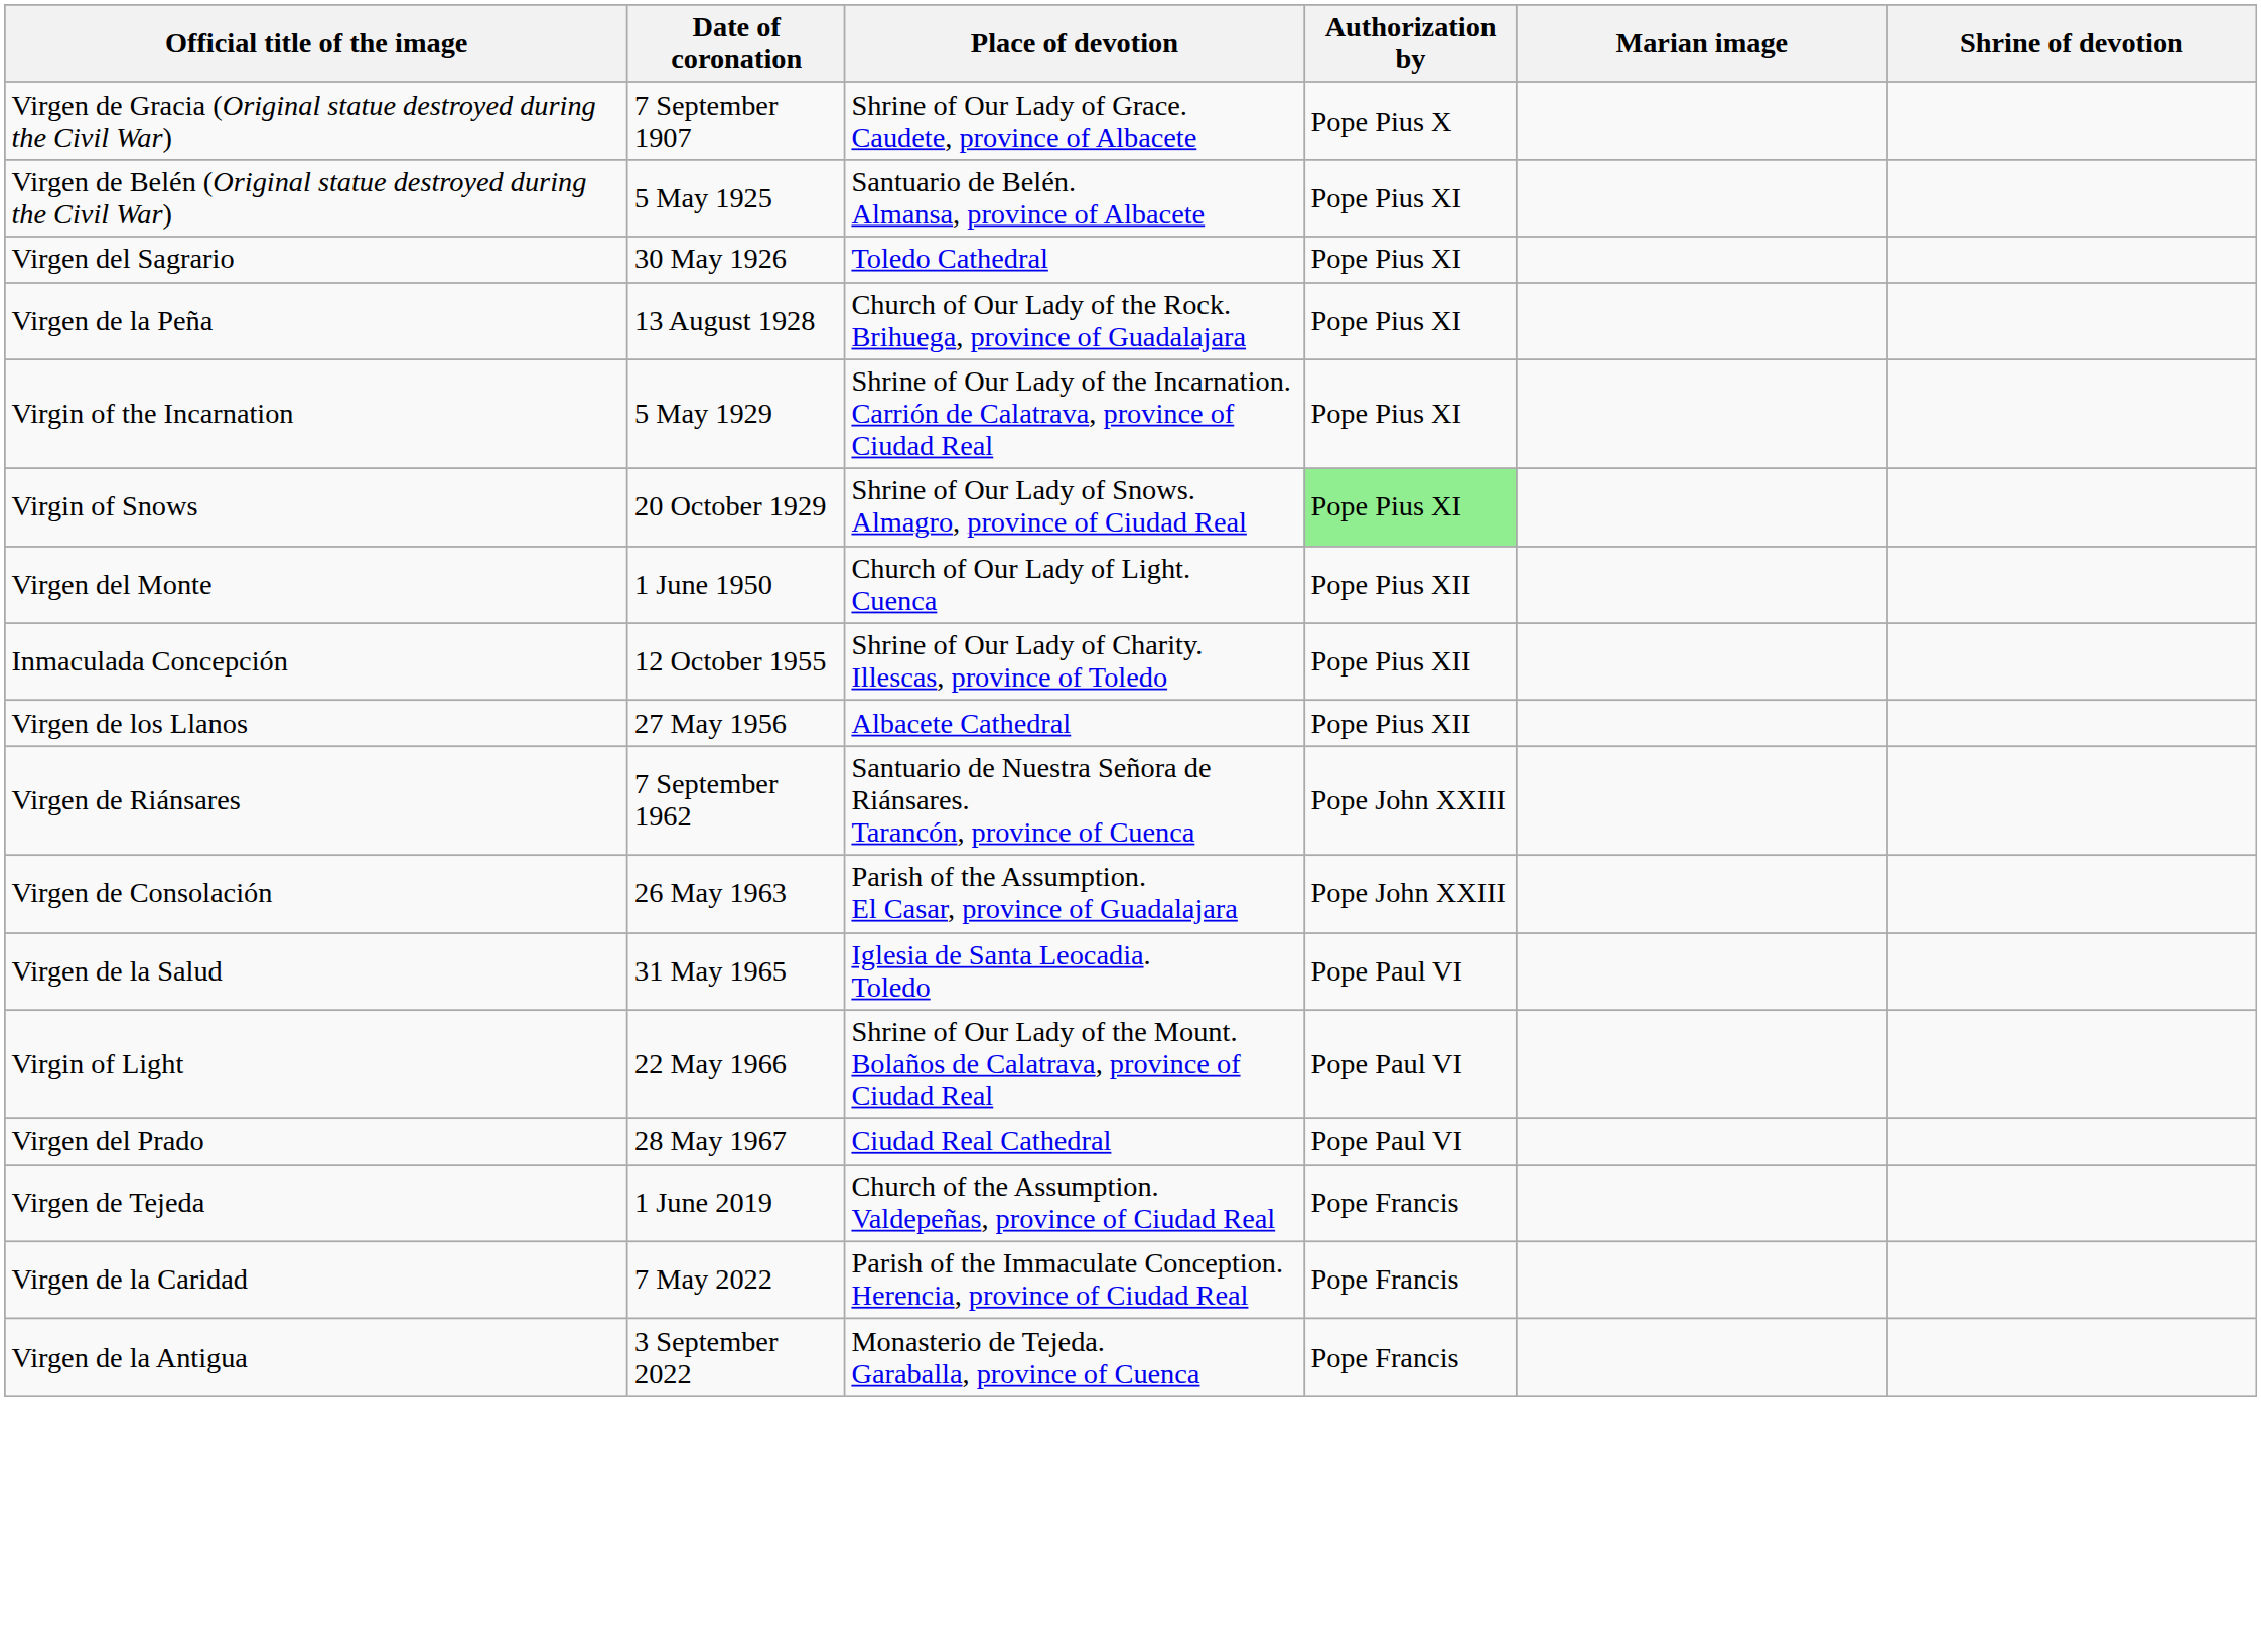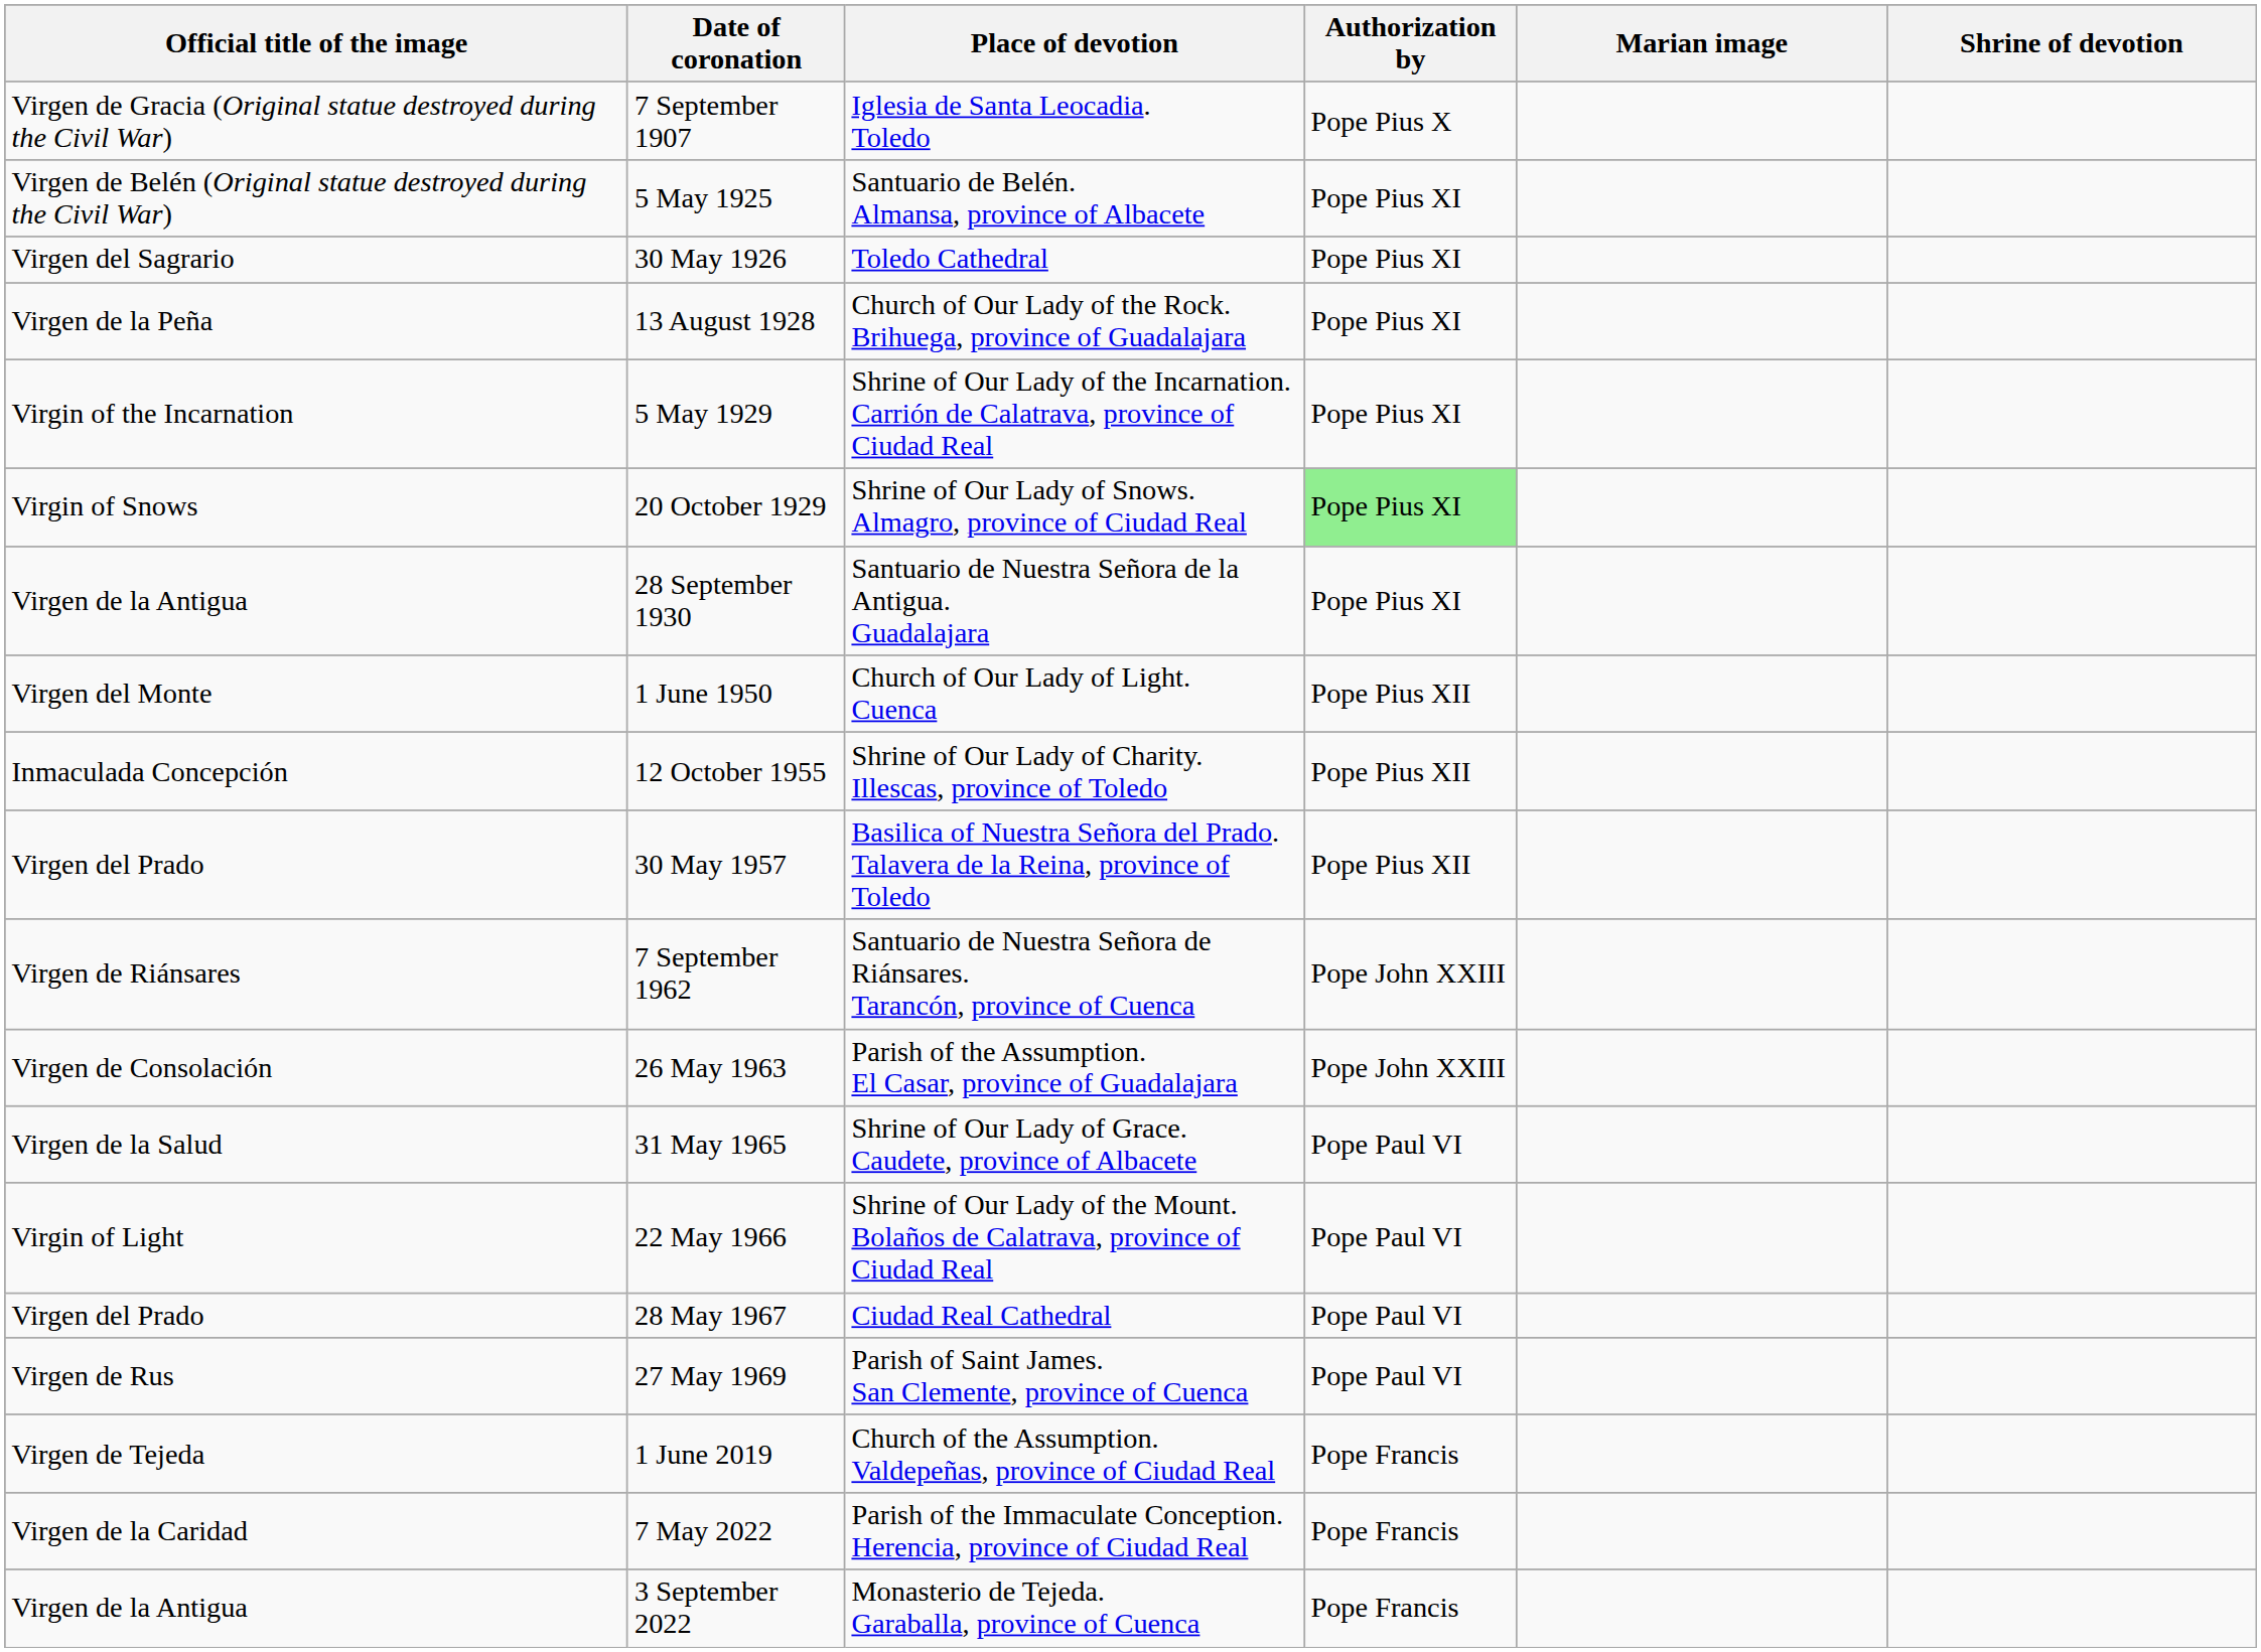7 September 1907 | Place of devotion: Shrine of Our Lady of Grace. Caudete, province of Albacete -> Iglesia de Santa Leocadia. Toledo
+ row: Virgen de la Antigua | 28 September 1930 | Santuario de Nuestra Señora de la Antigua. Guadalajara | Pope Pius XI
- row: Virgen de los Llanos | 27 May 1956 | Albacete Cathedral | Pope Pius XII
+ row: Virgen del Prado | 30 May 1957 | Basilica of Nuestra Señora del Prado. Talavera de la Reina, province of Toledo | Pope Pius XII
31 May 1965 | Place of devotion: Iglesia de Santa Leocadia. Toledo -> Shrine of Our Lady of Grace. Caudete, province of Albacete
+ row: Virgen de Rus | 27 May 1969 | Parish of Saint James. San Clemente, province of Cuenca | Pope Paul VI
